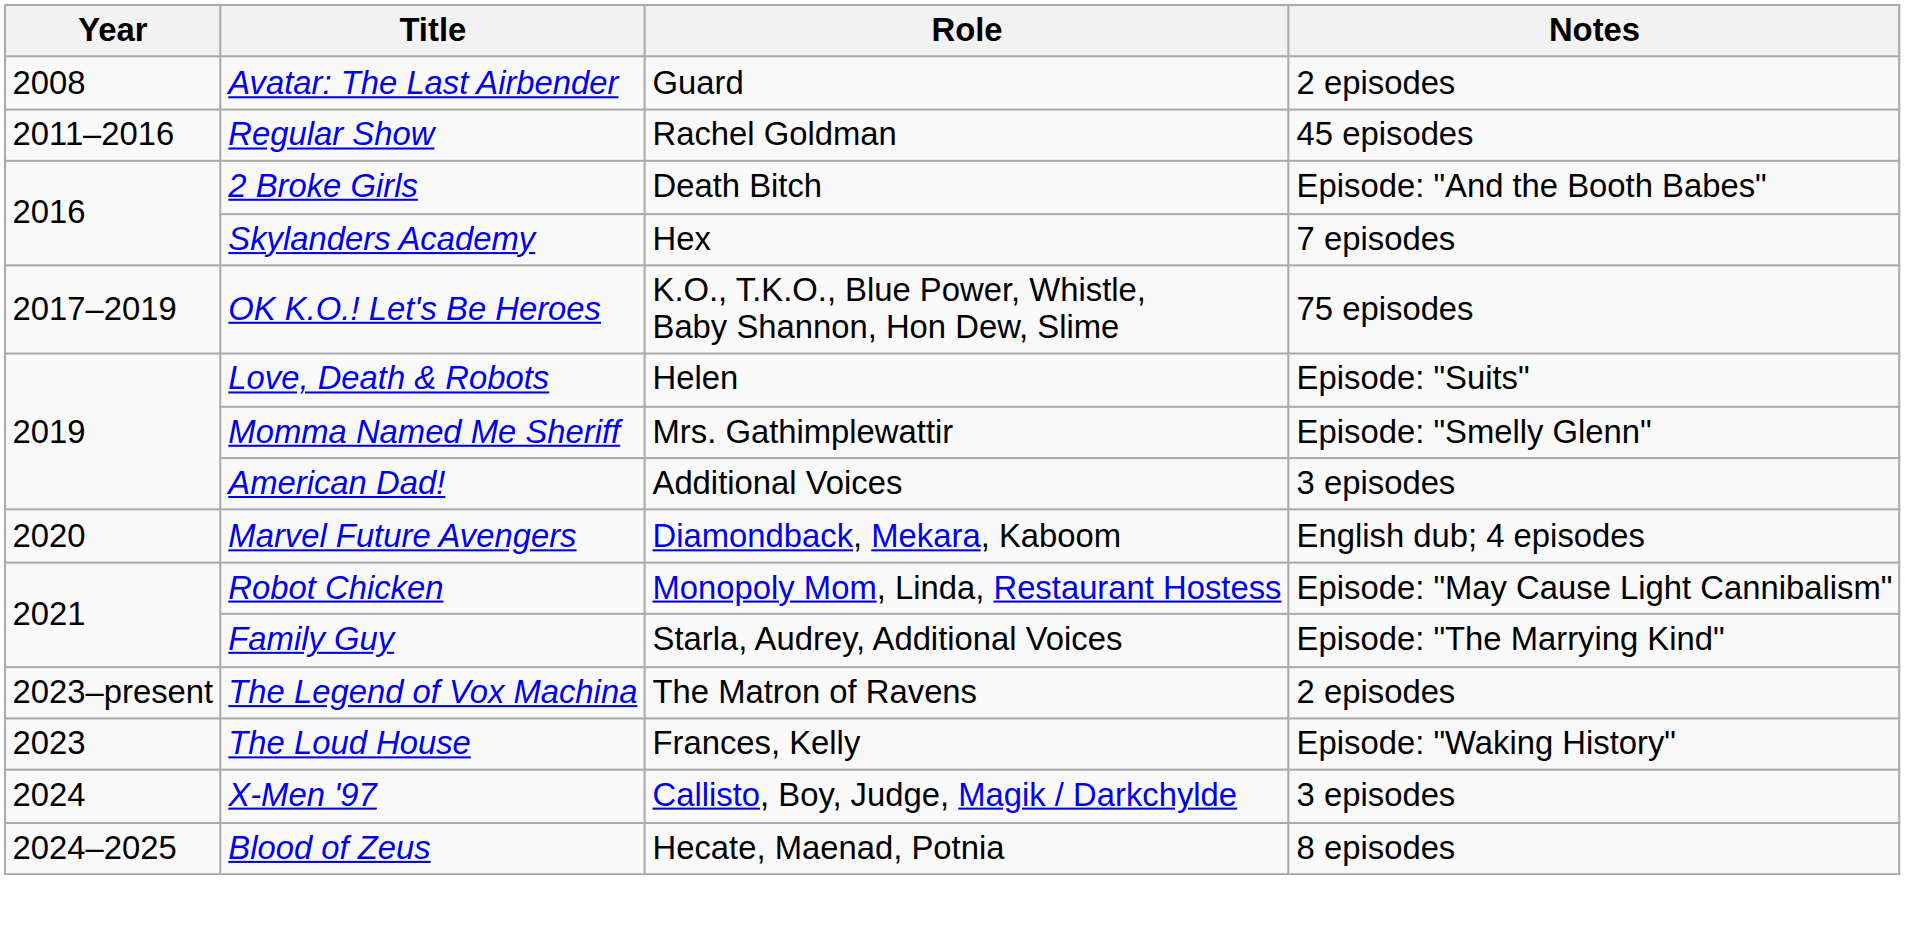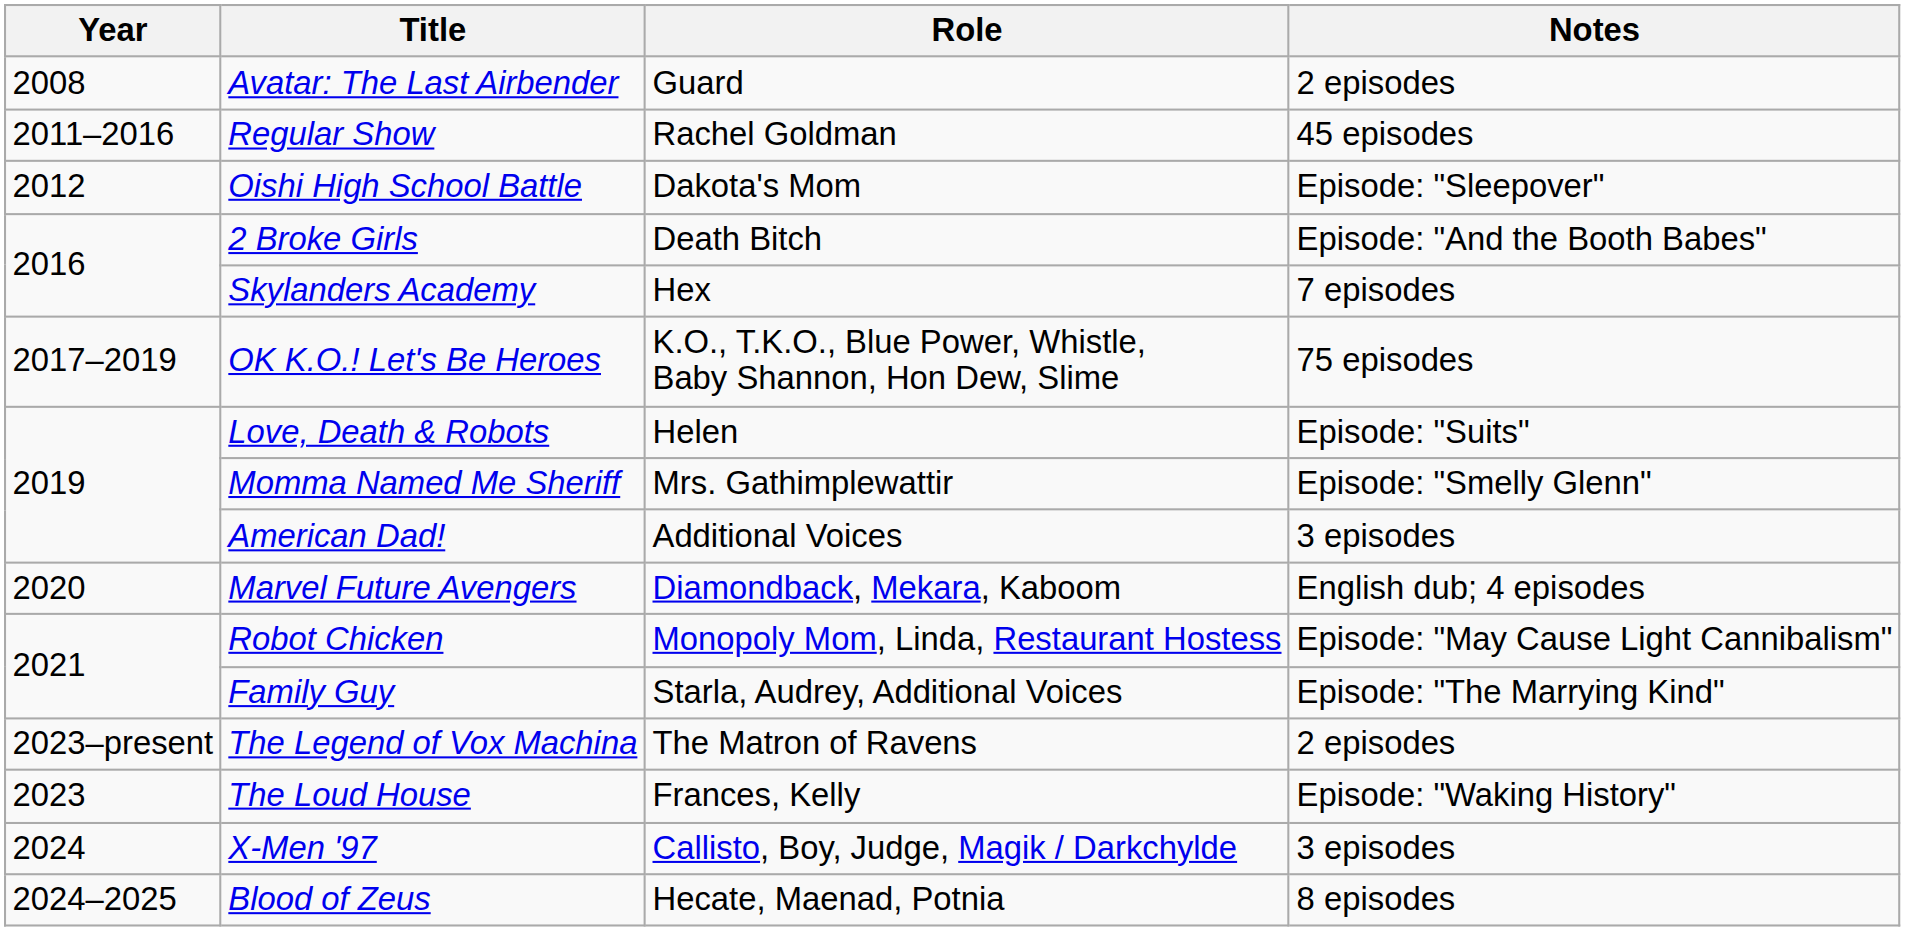+ row: 2012 | Oishi High School Battle | Dakota's Mom | Episode: "Sleepover"
